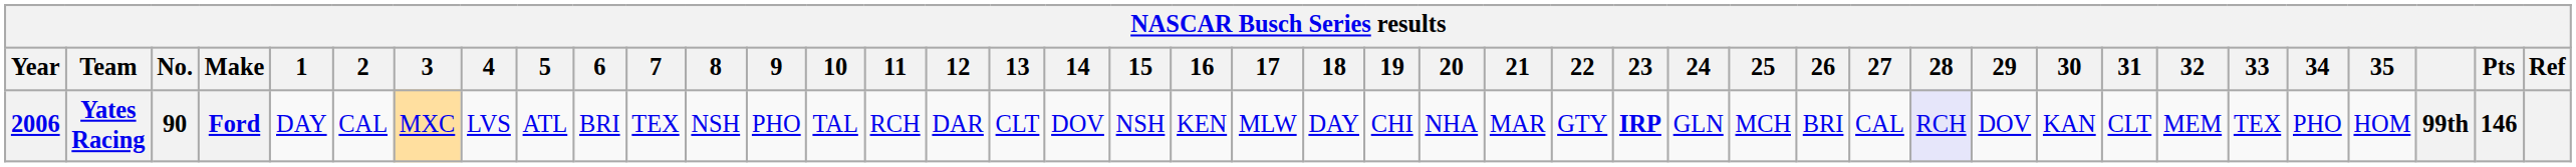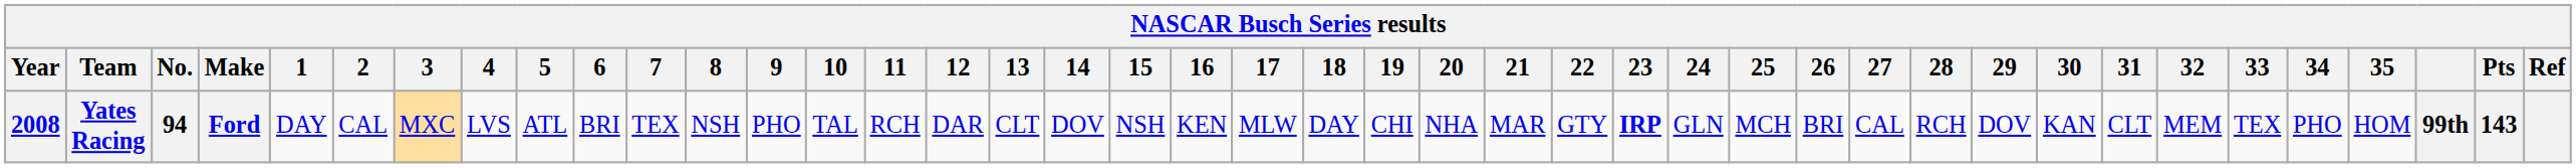Yates Racing | Year: 2006 -> 2008
Yates Racing | No.: 90 -> 94
Yates Racing | 28: lavender background -> no background
Yates Racing | Pts: 146 -> 143
